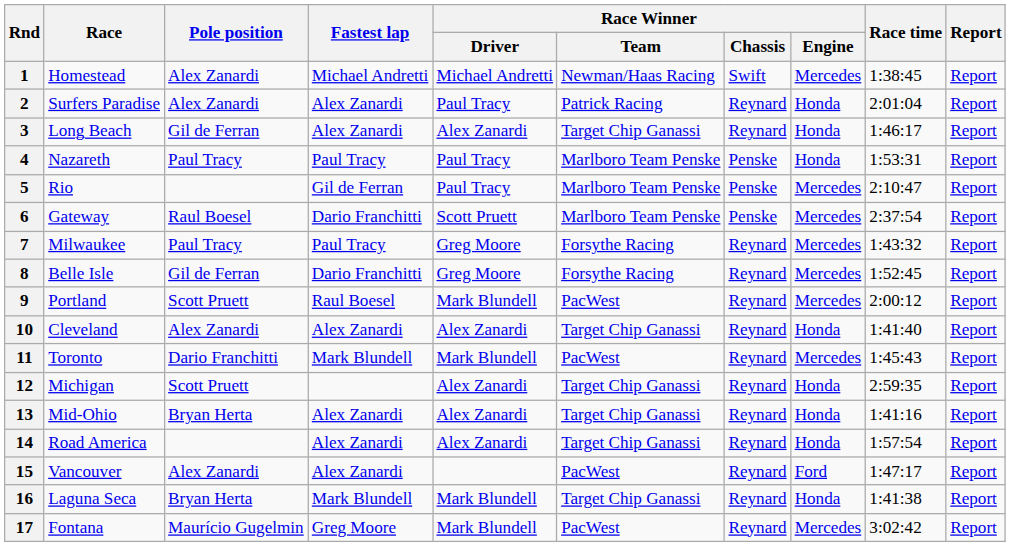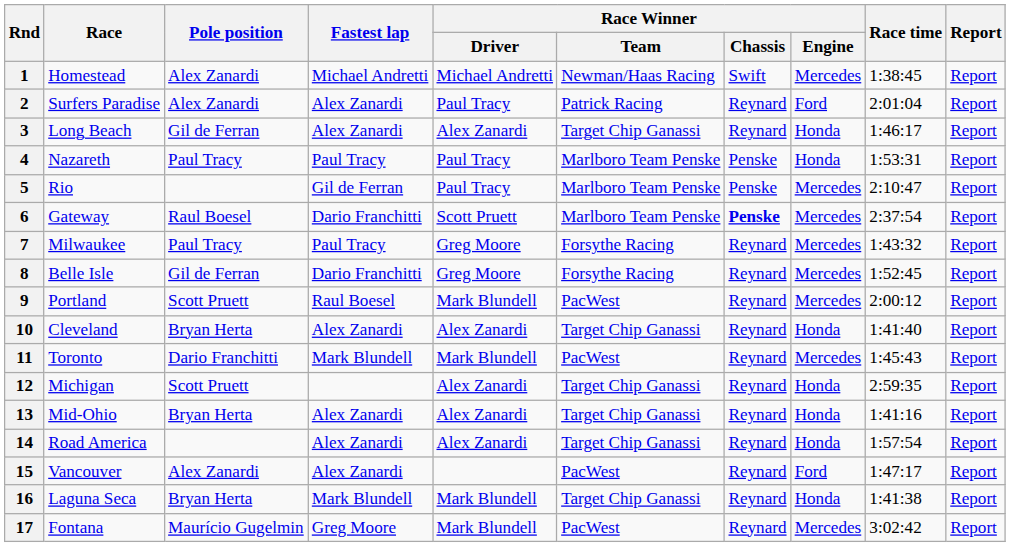2 | Race Winner / Engine: Honda -> Ford
6 | Race Winner / Chassis: normal -> bold
10 | Pole position: Alex Zanardi -> Bryan Herta
